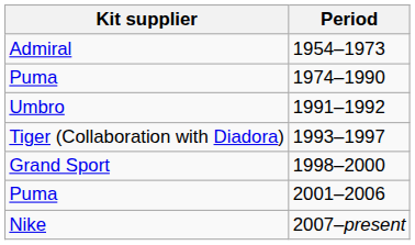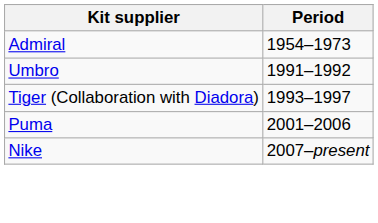- row: Puma | 1974–1990
- row: Grand Sport | 1998–2000
